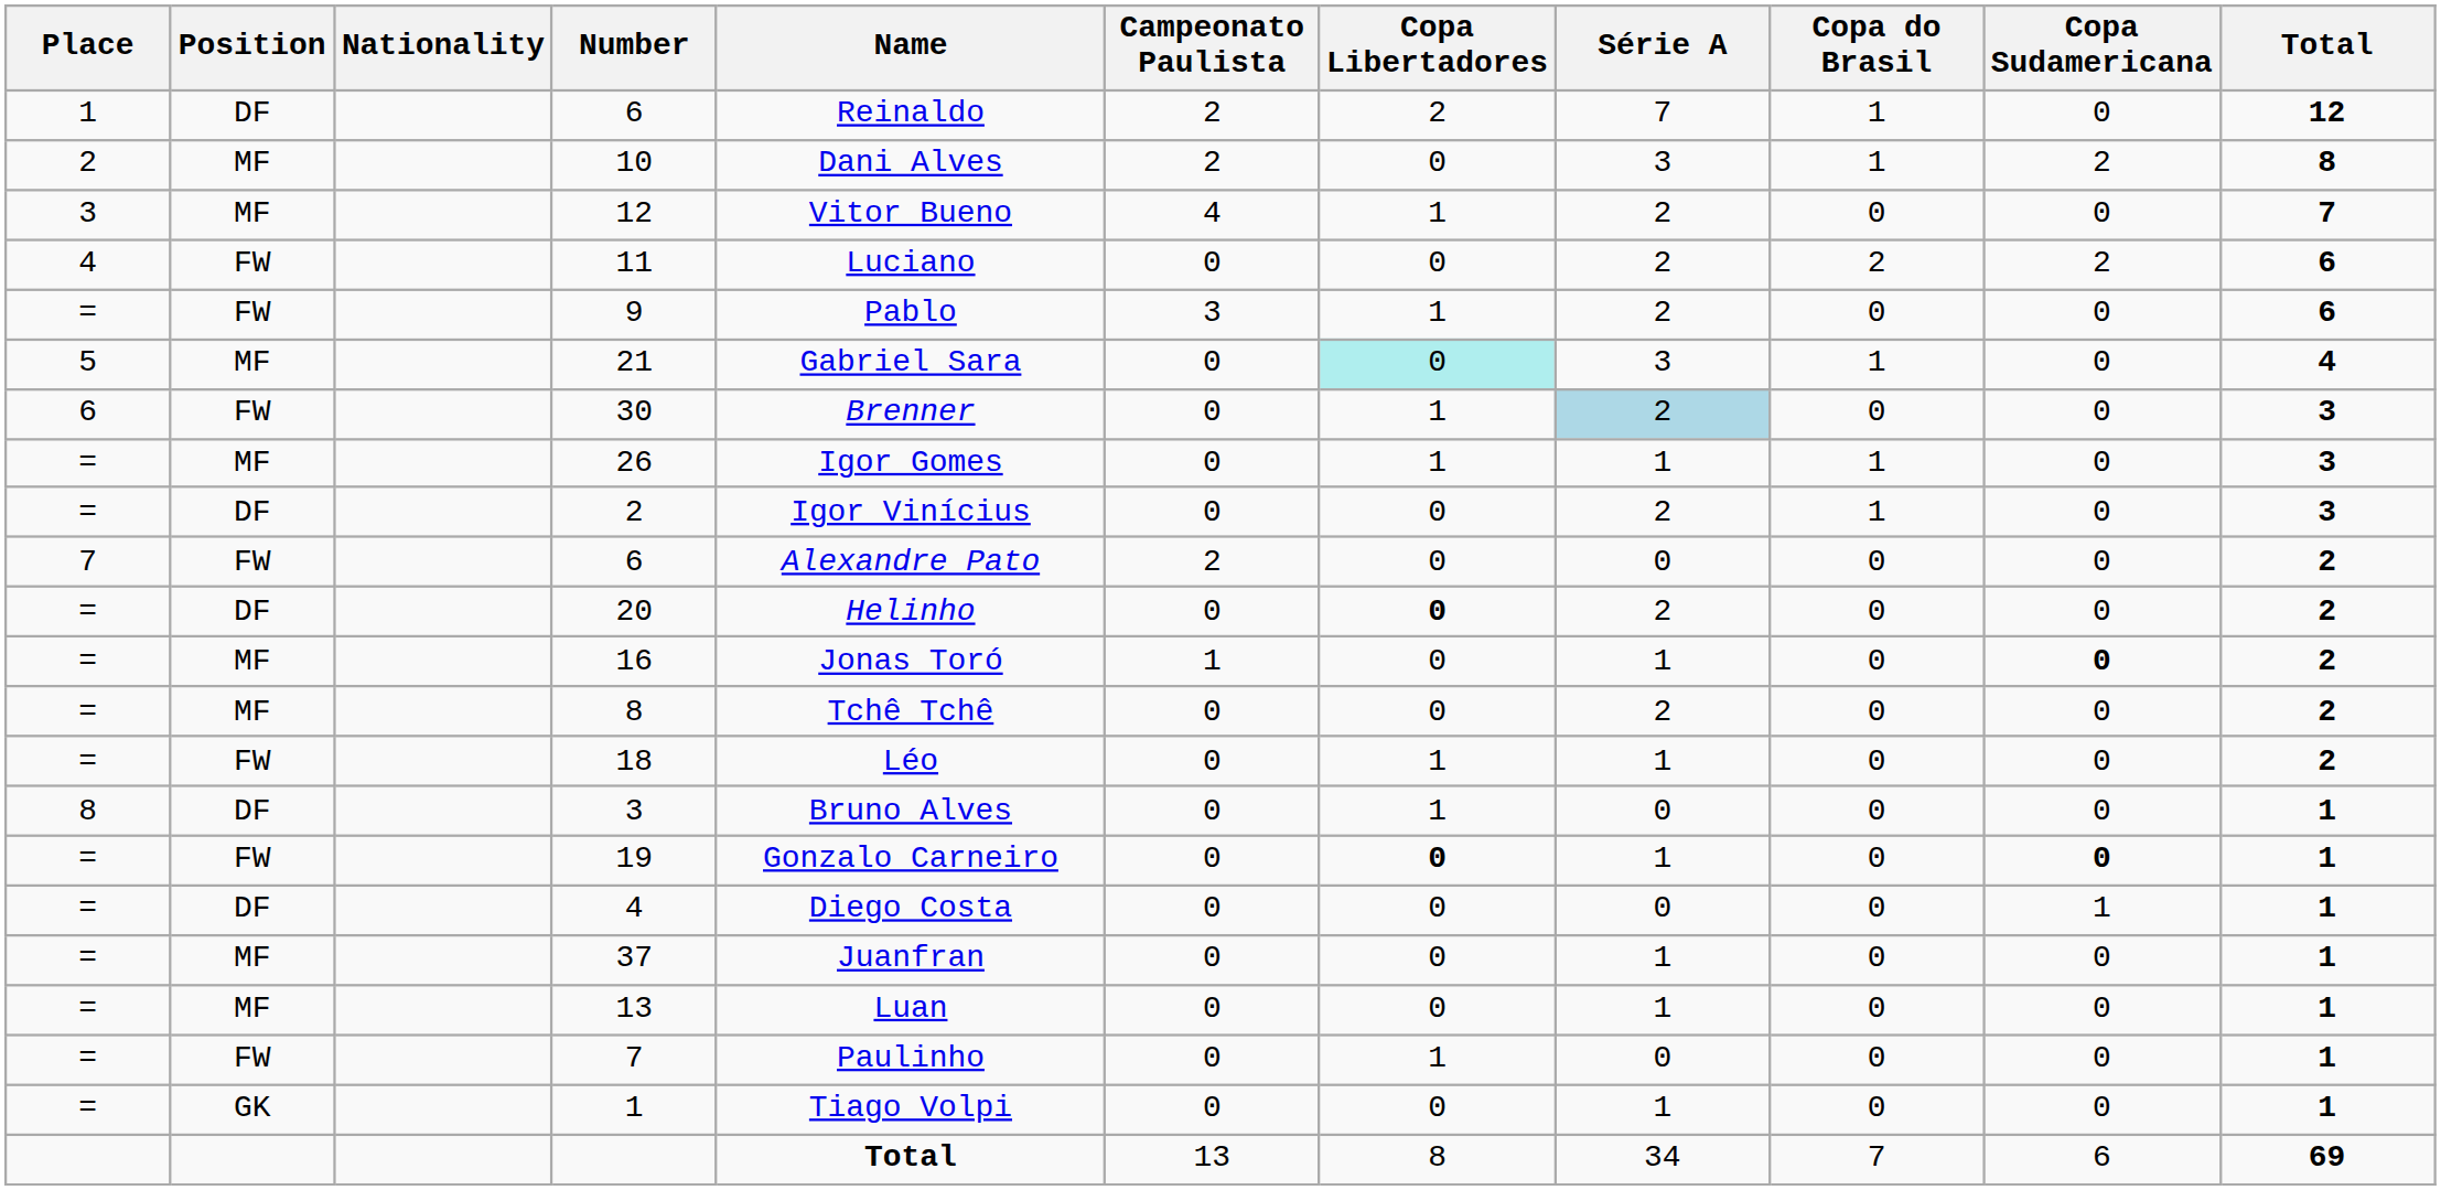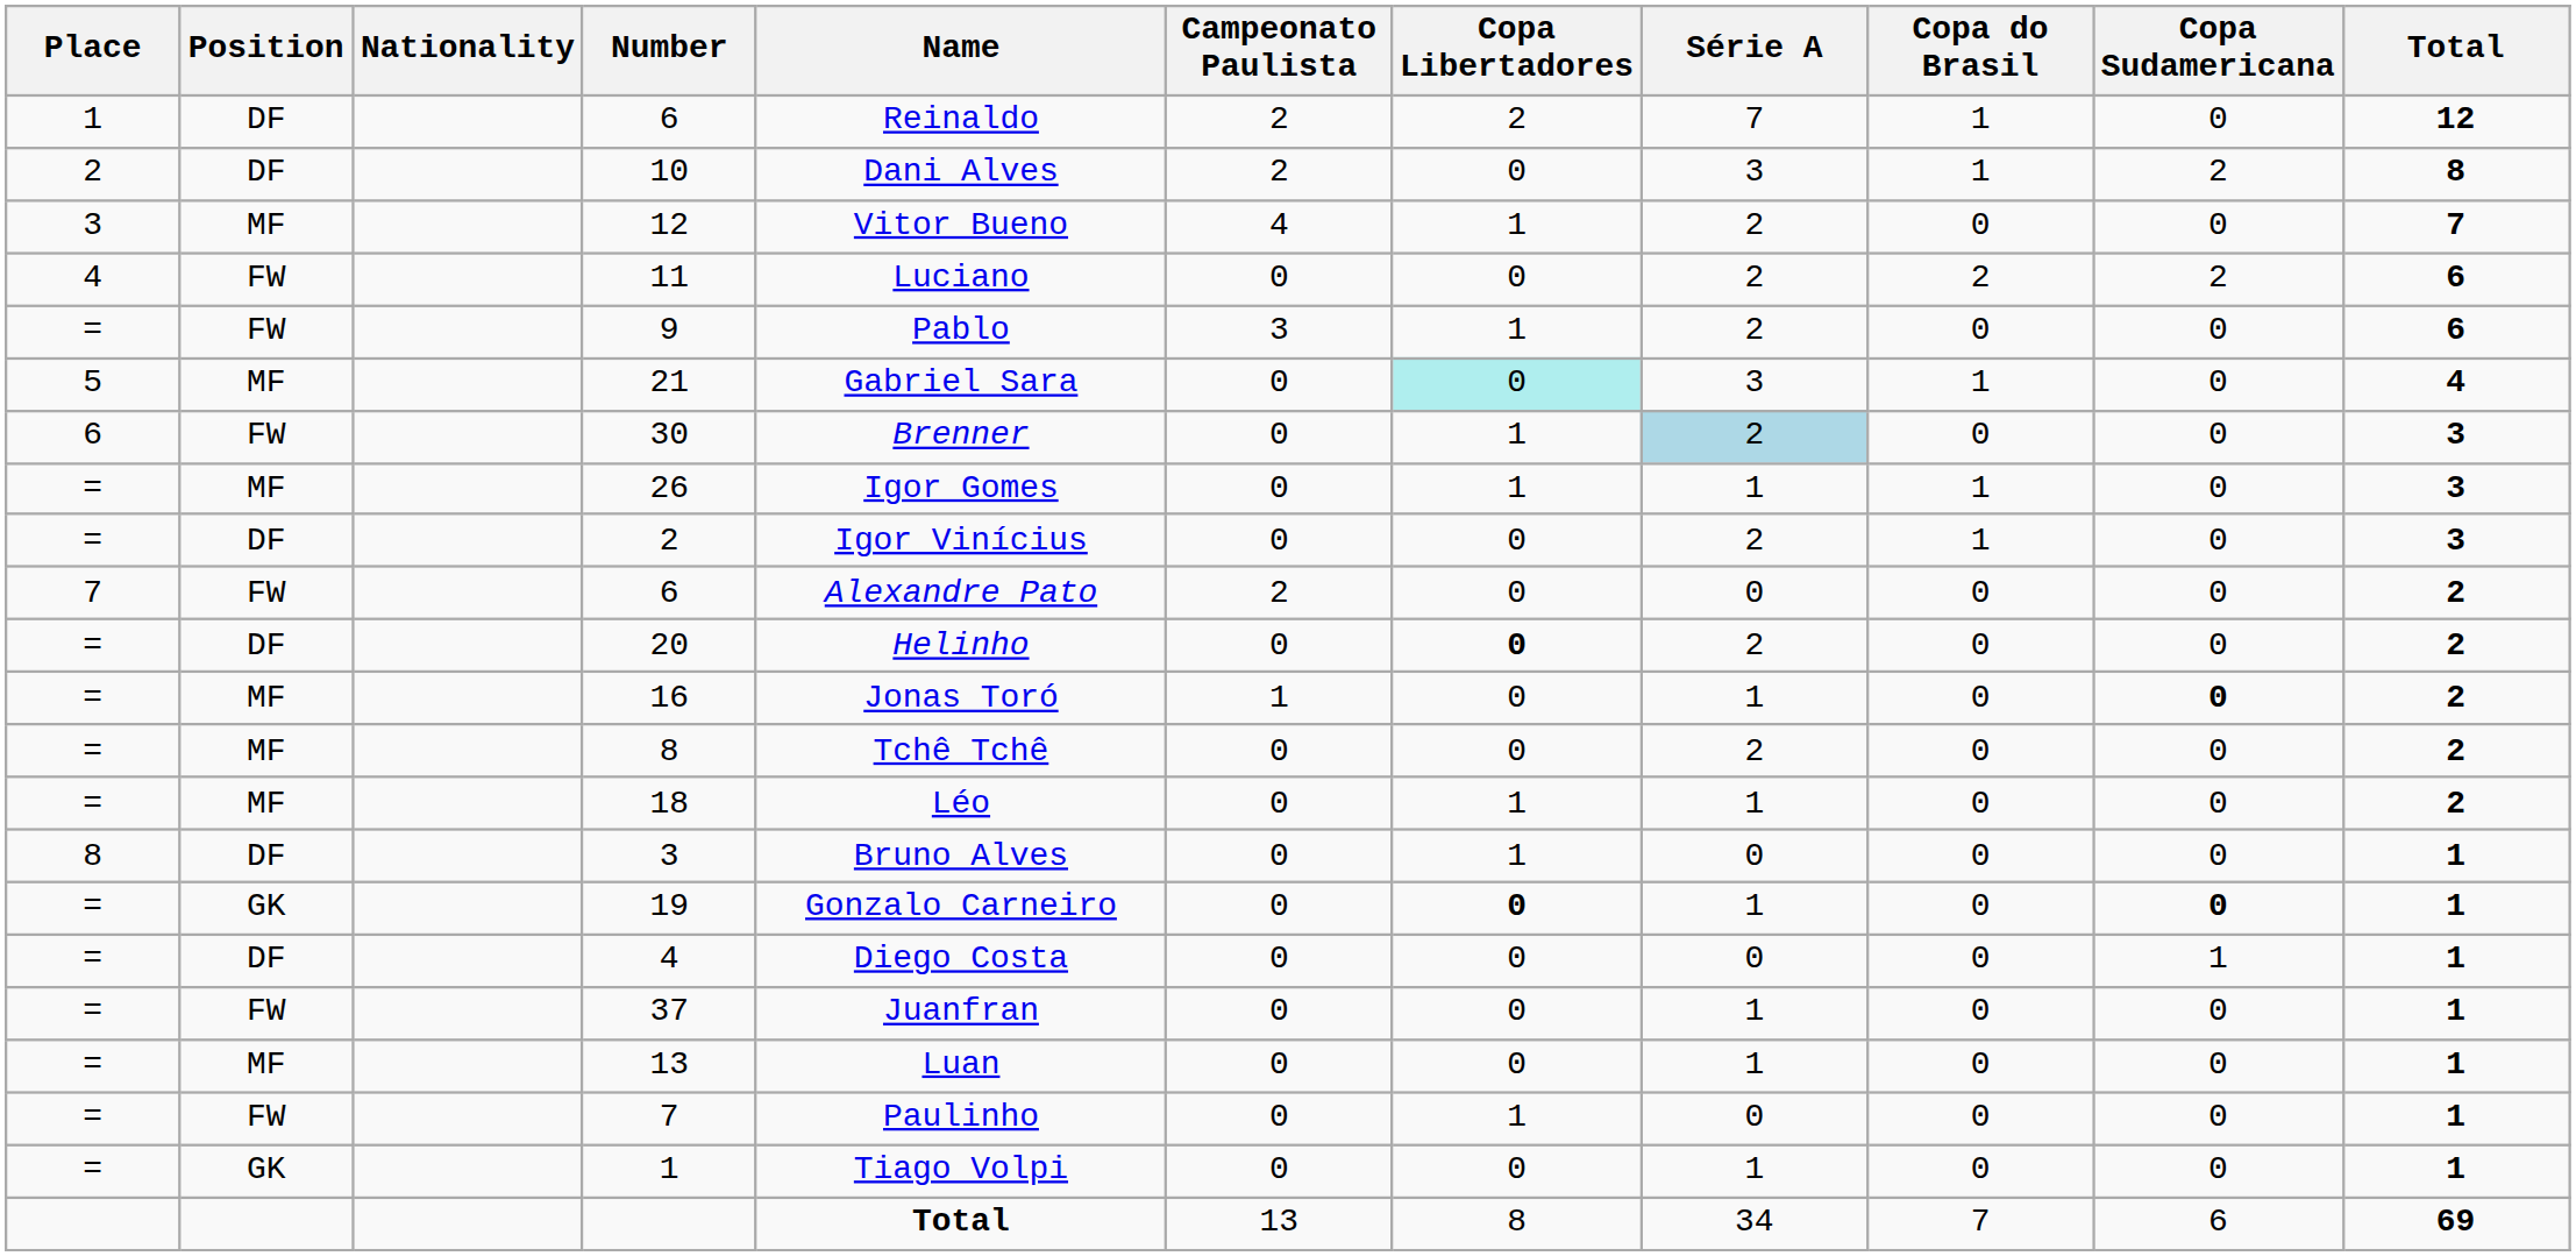10 | Position: MF -> DF
18 | Position: FW -> MF
19 | Position: FW -> GK
37 | Position: MF -> FW
